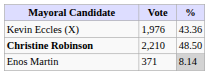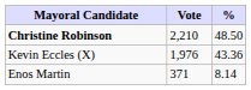rows swapped: Christine Robinson <-> Kevin Eccles (X)
Enos Martin | %: lightgrey background -> no background
